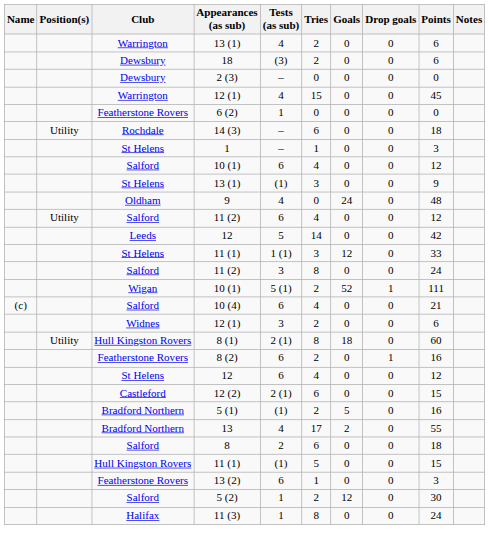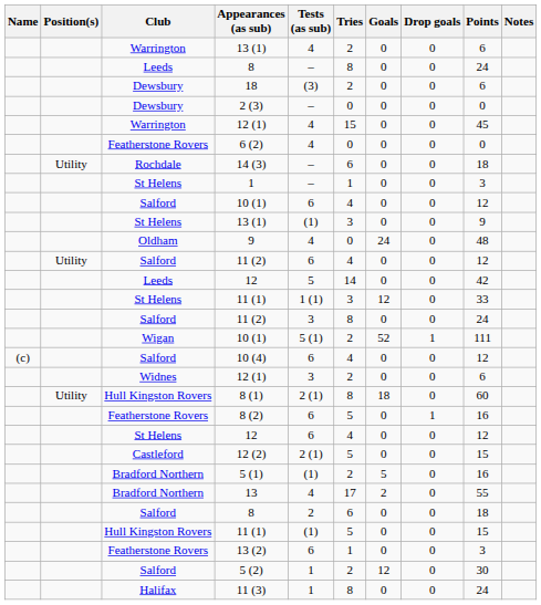+ row: Leeds | 8 | – | 8 | 0 | 0 | 24
6 (2) | Tests (as sub): 1 -> 4
10 (4) | Points: 21 -> 12
8 (2) | Tries: 2 -> 5
12 (2) | Tries: 6 -> 5
